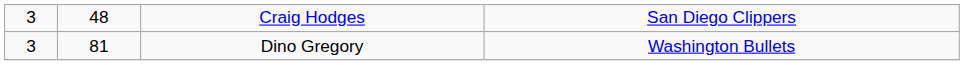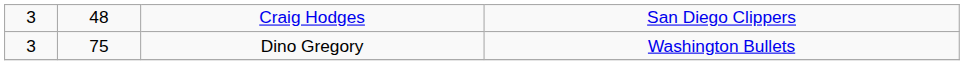Dino Gregory | column 2: 81 -> 75
